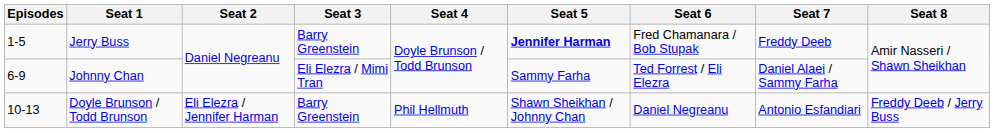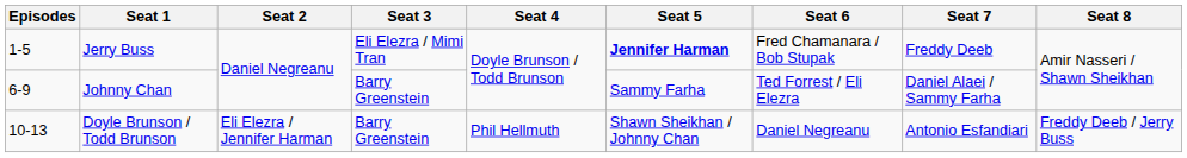Jerry Buss | Seat 3: Barry Greenstein -> Eli Elezra / Mimi Tran
Johnny Chan | Seat 3: Eli Elezra / Mimi Tran -> Barry Greenstein
